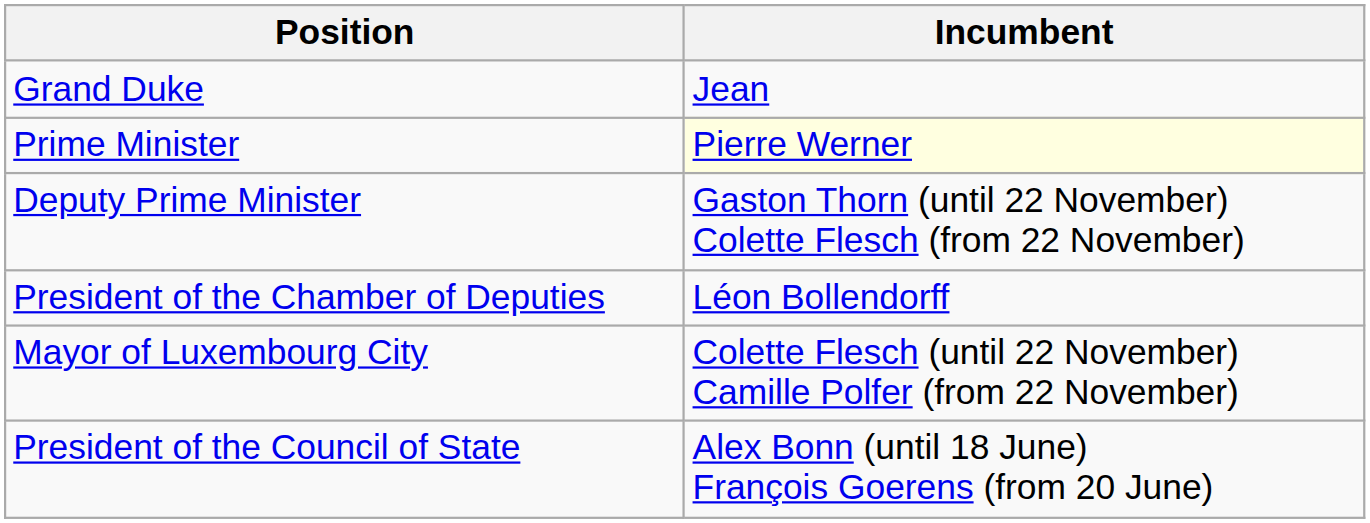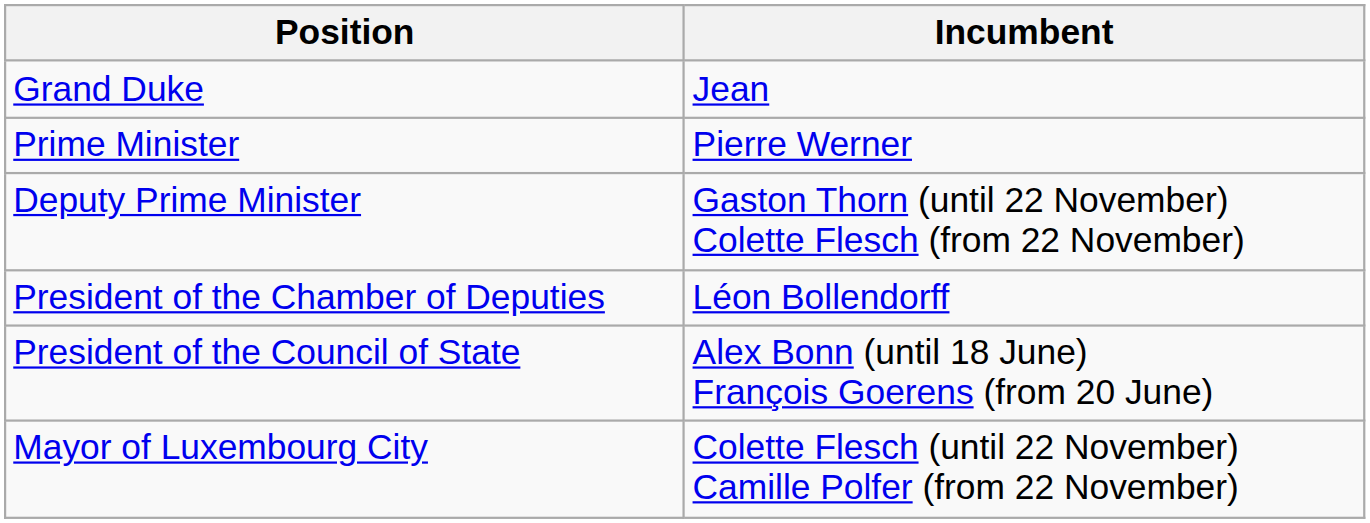Prime Minister | Incumbent: lightyellow background -> no background
rows swapped: President of the Council of State <-> Mayor of Luxembourg City
